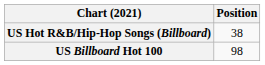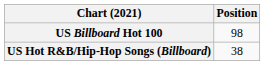rows swapped: US Billboard Hot 100 <-> US Hot R&B/Hip-Hop Songs (Billboard)
